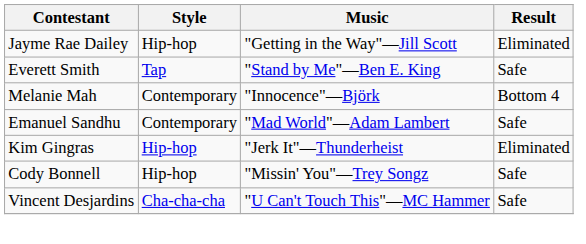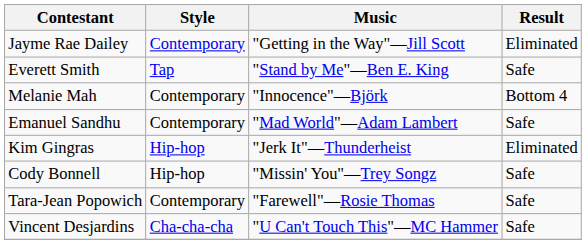Jayme Rae Dailey | Style: Hip-hop -> Contemporary
+ row: Tara-Jean Popowich | Contemporary | "Farewell"—Rosie Thomas | Safe
